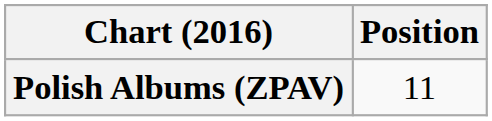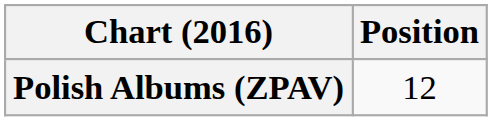Polish Albums (ZPAV) | Position: 11 -> 12
